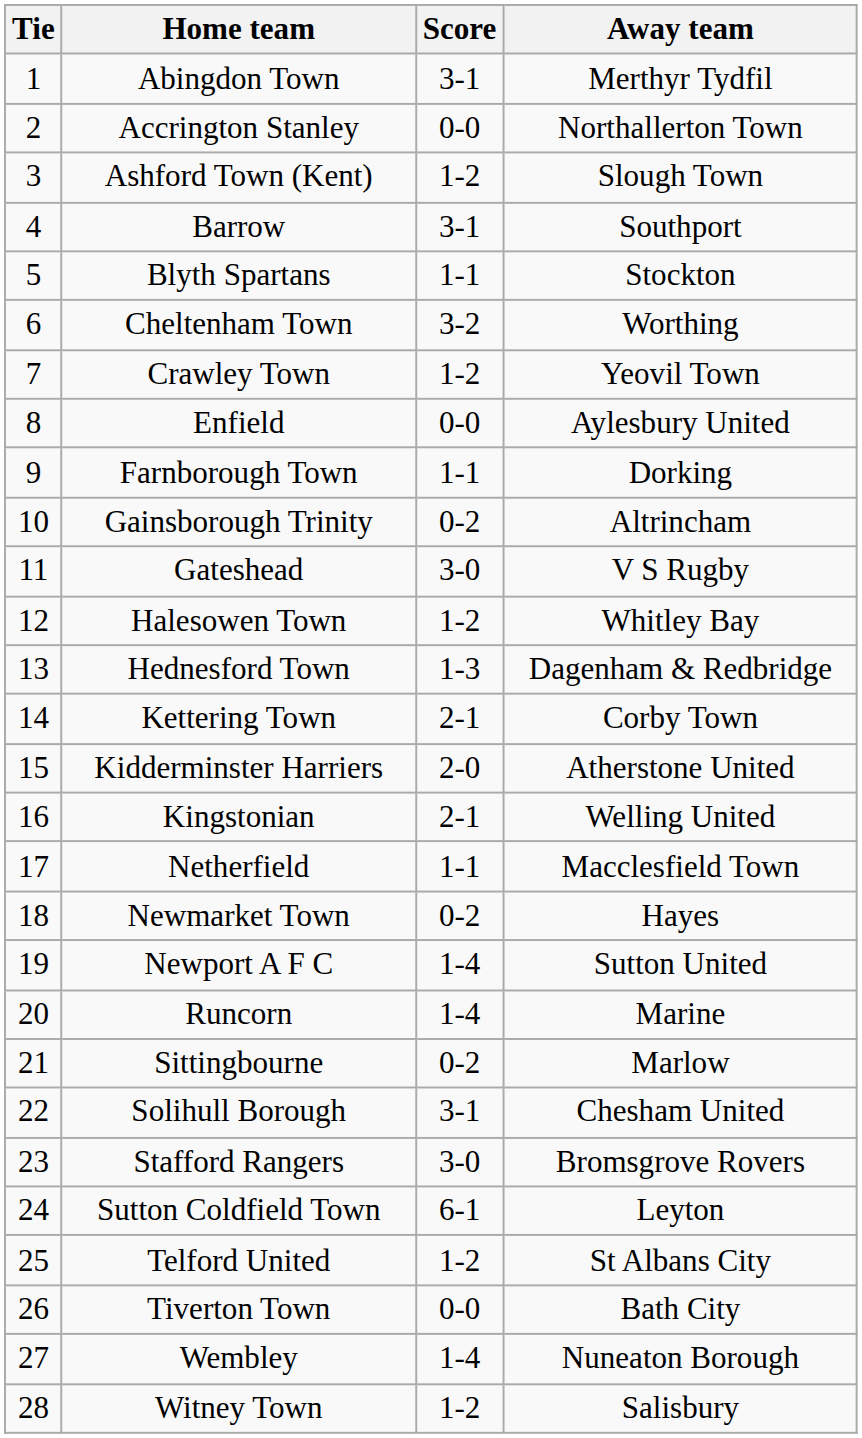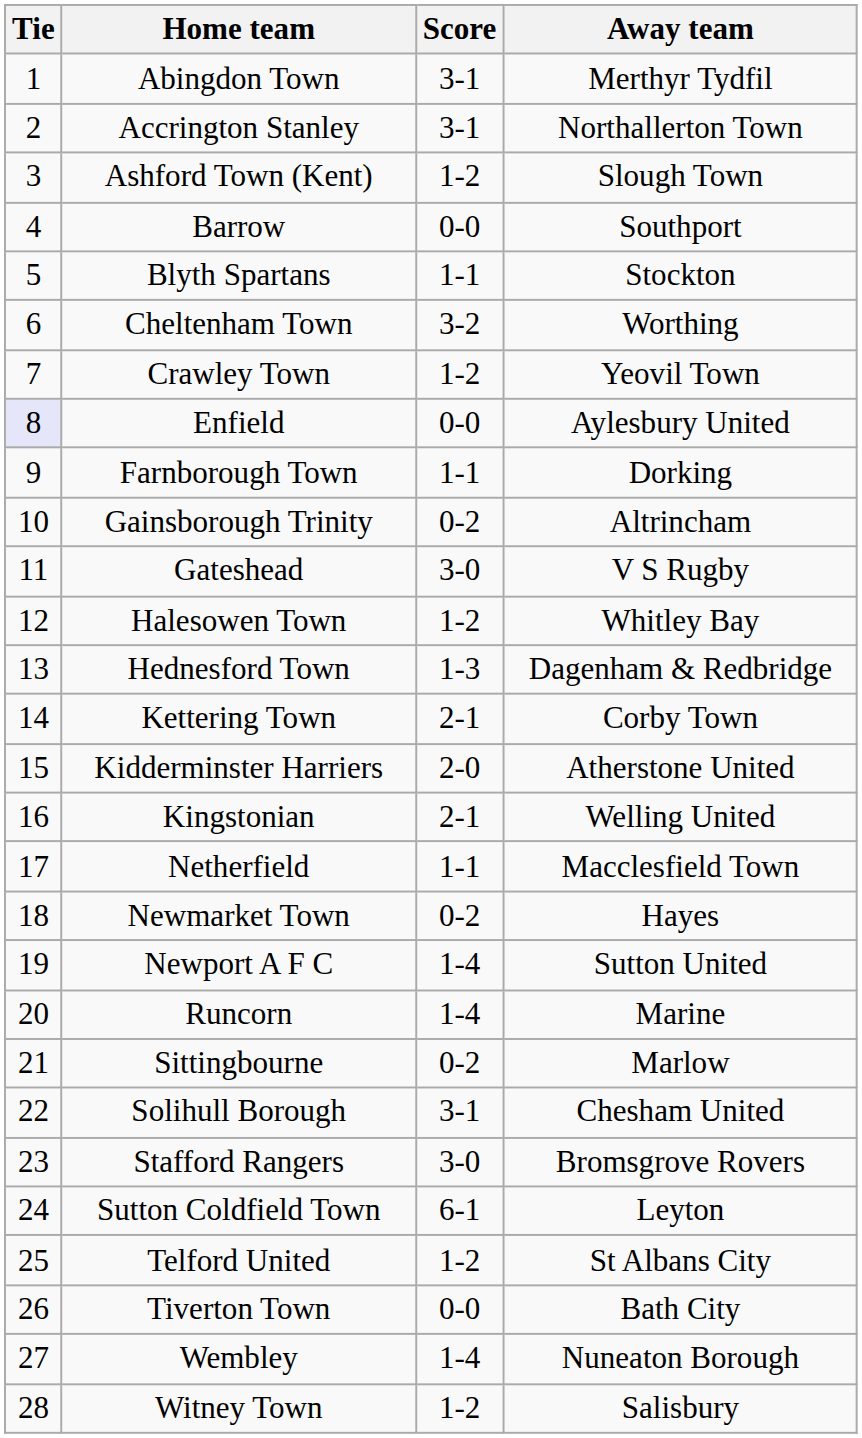Accrington Stanley | Score: 0-0 -> 3-1
Barrow | Score: 3-1 -> 0-0
Enfield | Tie: no background -> lavender background
